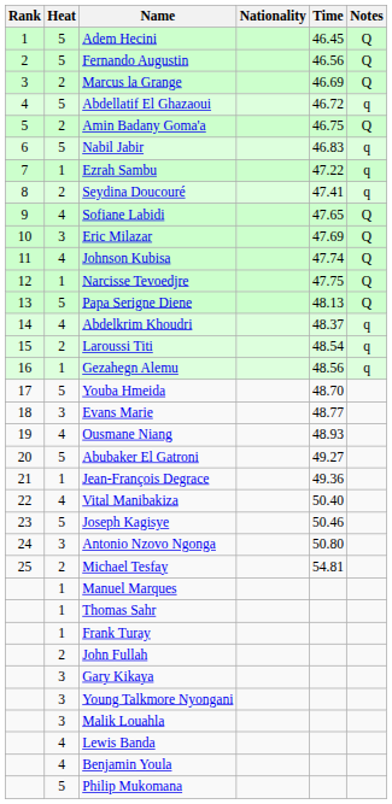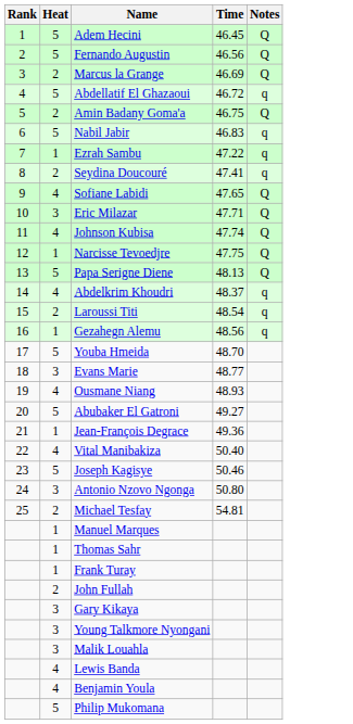- column: Nationality
Eric Milazar | Time: 47.69 -> 47.71
